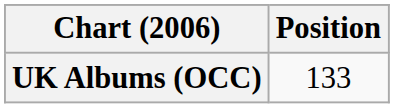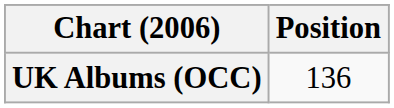UK Albums (OCC) | Position: 133 -> 136
